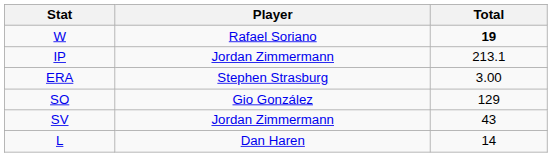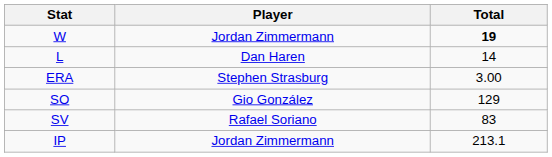W | Player: Rafael Soriano -> Jordan Zimmermann
rows swapped: L <-> IP
SV | Player: Jordan Zimmermann -> Rafael Soriano
SV | Total: 43 -> 83
